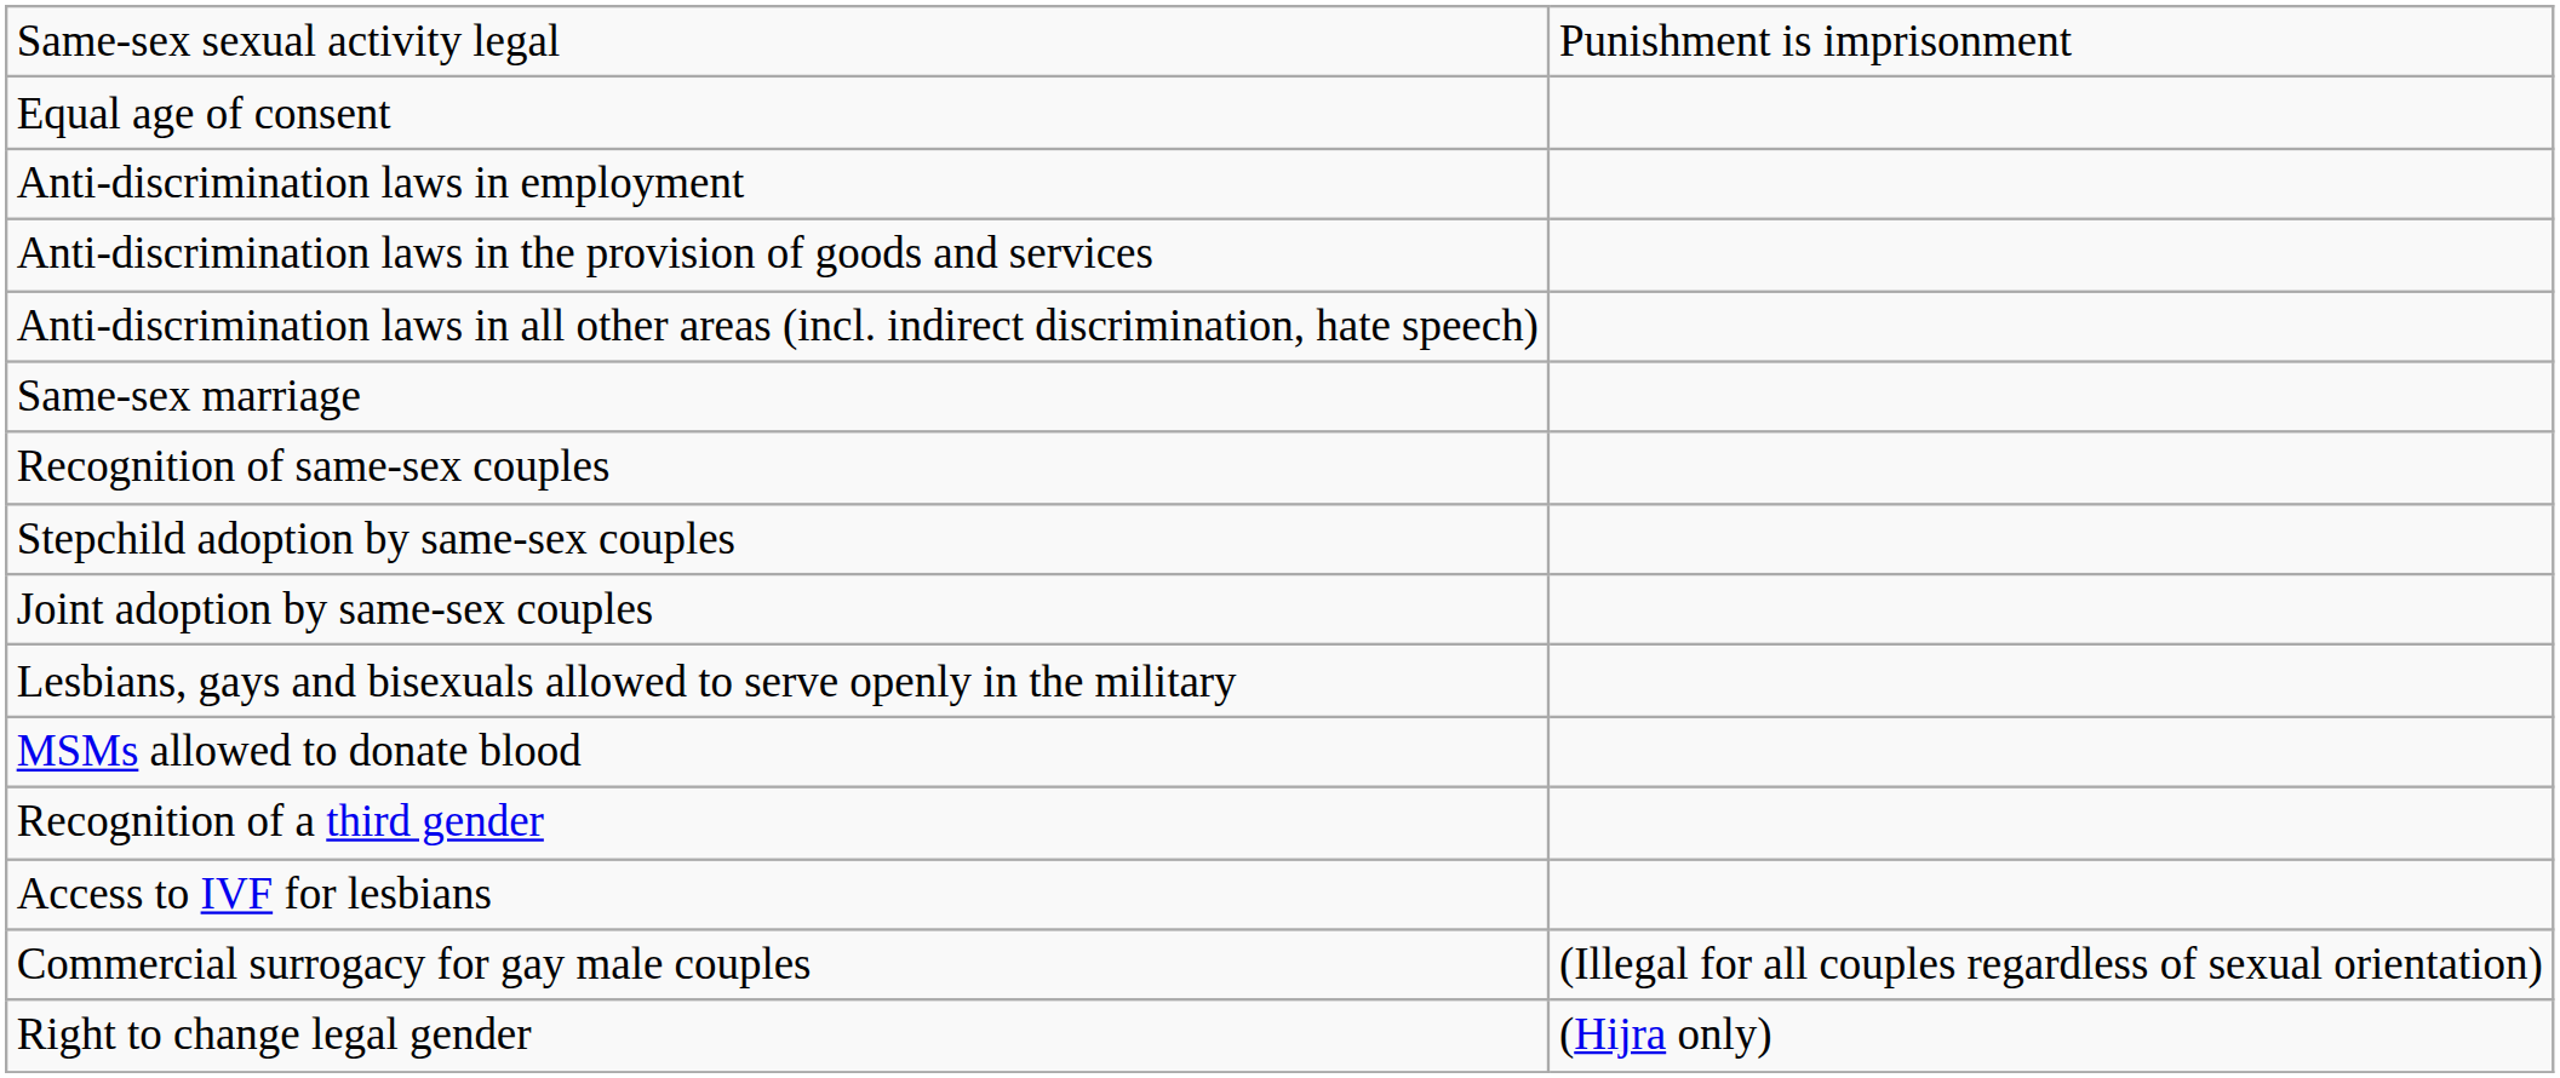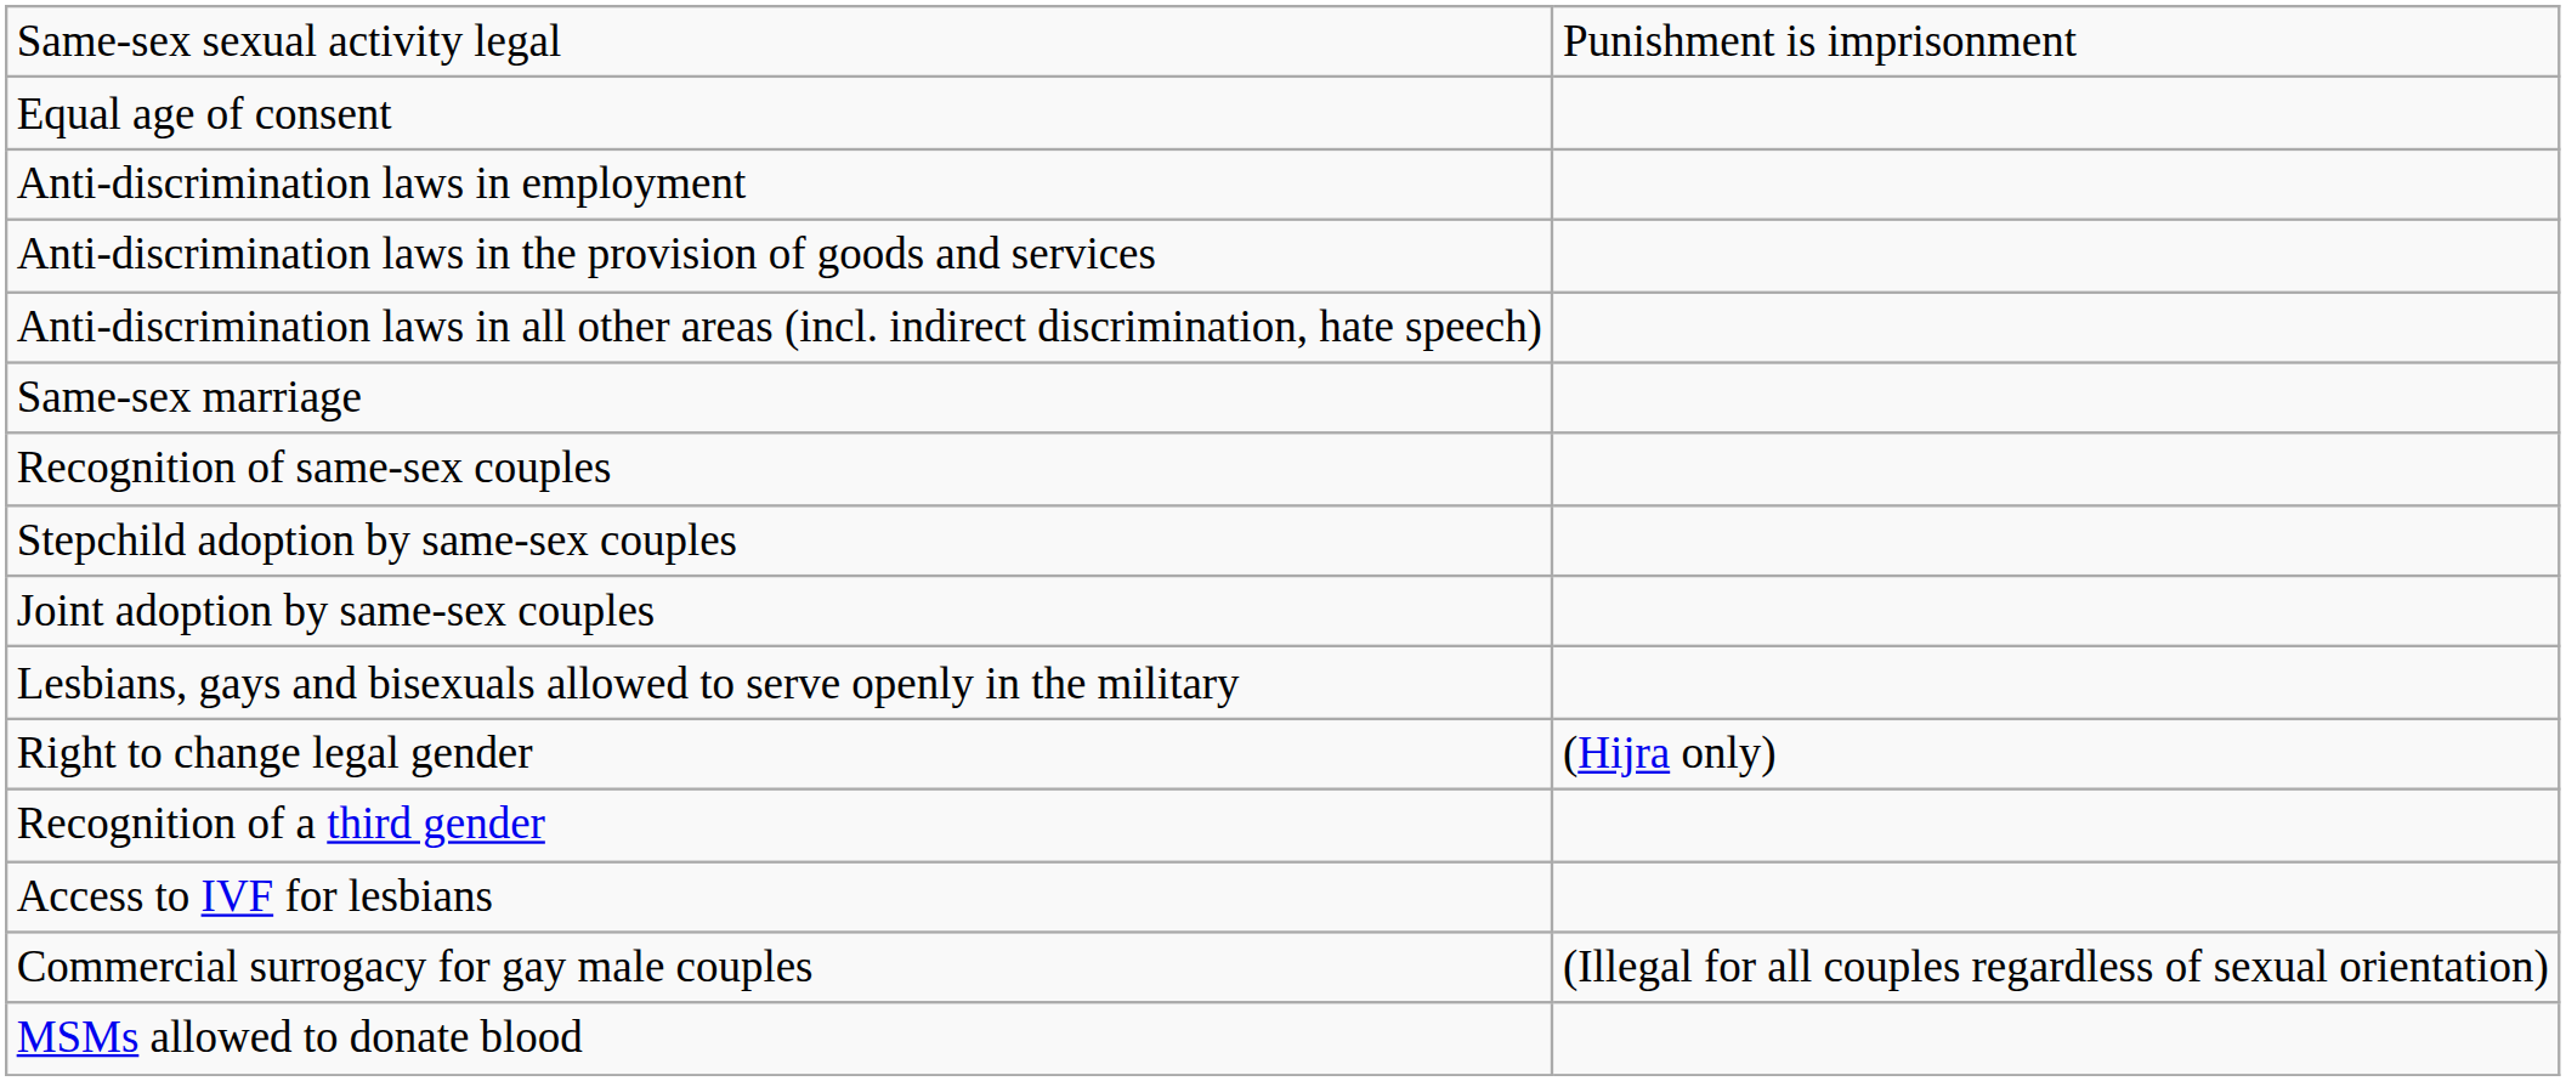rows swapped: Right to change legal gender <-> MSMs allowed to donate blood
